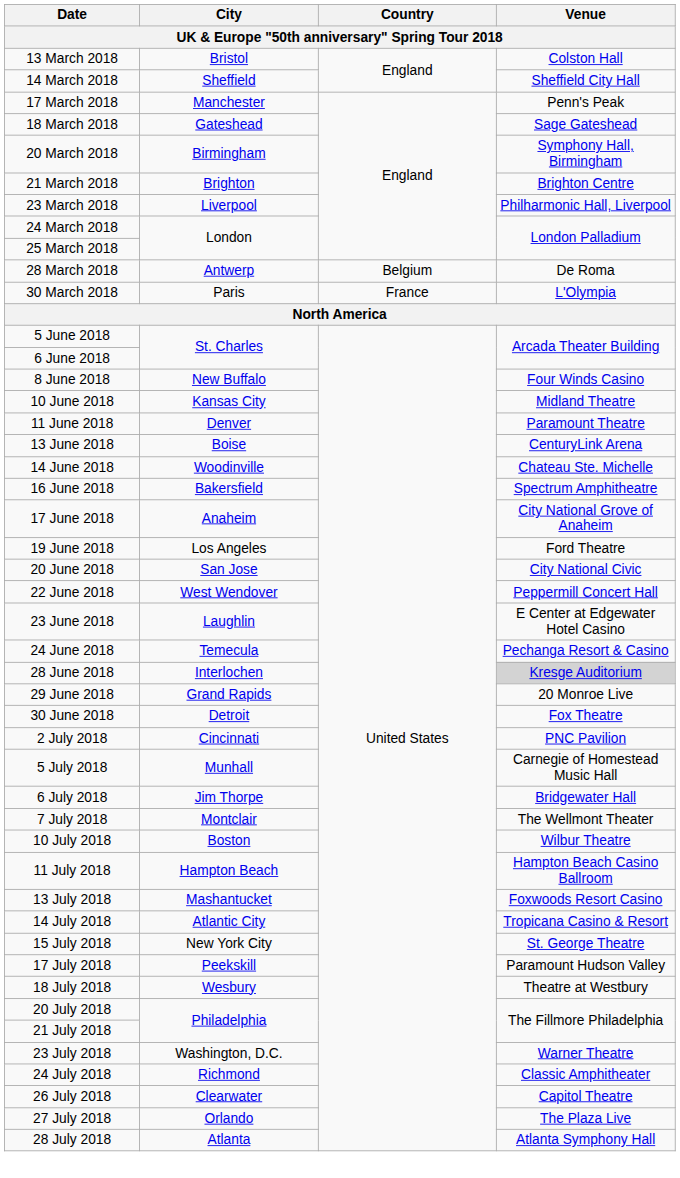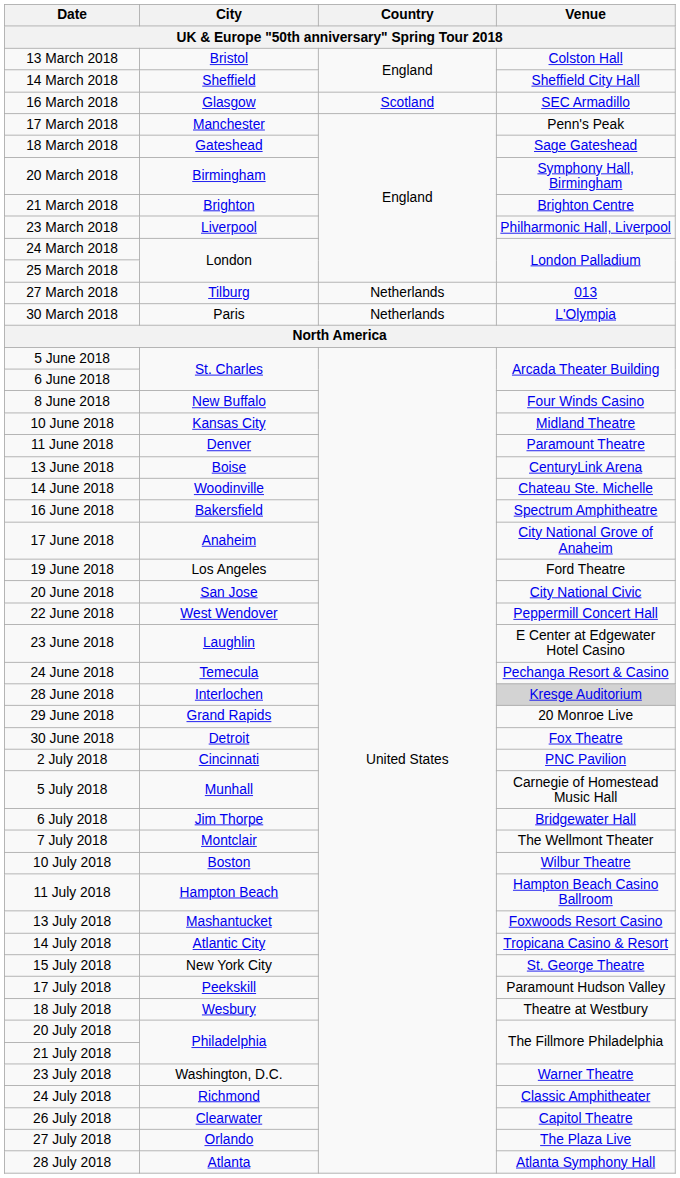+ row: 16 March 2018 | Glasgow | Scotland | SEC Armadillo
+ row: 27 March 2018 | Tilburg | Netherlands | 013
- row: 28 March 2018 | Antwerp | Belgium | De Roma
30 March 2018 | Country: France -> Netherlands
